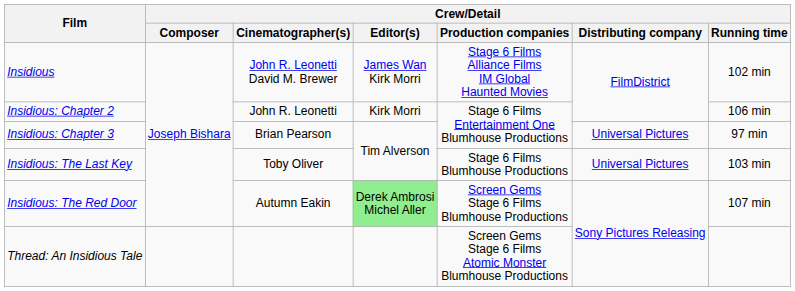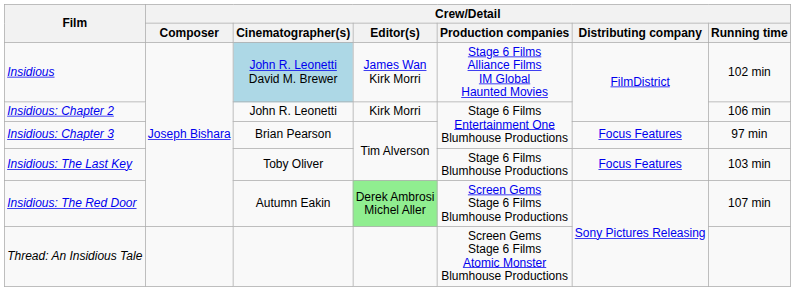Insidious | Crew/Detail / Cinematographer(s): no background -> lightblue background
Insidious: Chapter 3 | Crew/Detail / Distributing company: Universal Pictures -> Focus Features
Insidious: The Last Key | Crew/Detail / Distributing company: Universal Pictures -> Focus Features
